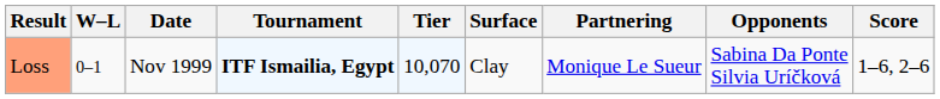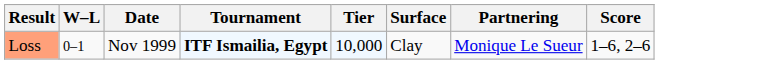- column: Opponents | Sabina Da Ponte Silvia Uríčková
Loss | Tier: 10,070 -> 10,000
